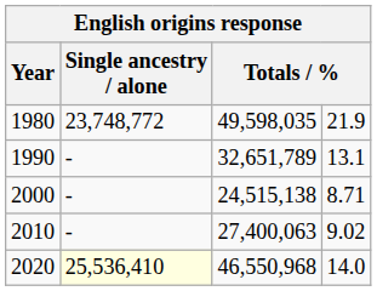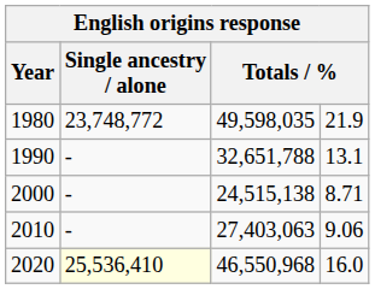1990 | column 3: 32,651,789 -> 32,651,788
2010 | column 3: 27,400,063 -> 27,403,063
2010 | column 4: 9.02 -> 9.06
2020 | column 4: 14.0 -> 16.0
